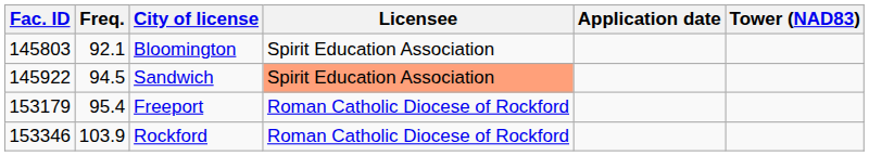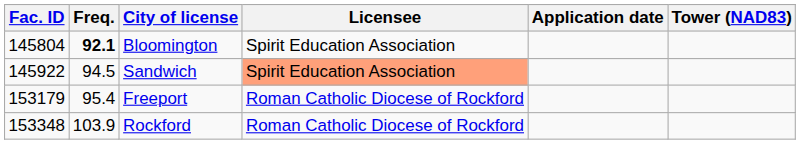Bloomington | Fac. ID: 145803 -> 145804
Bloomington | Freq.: normal -> bold
Rockford | Fac. ID: 153346 -> 153348
